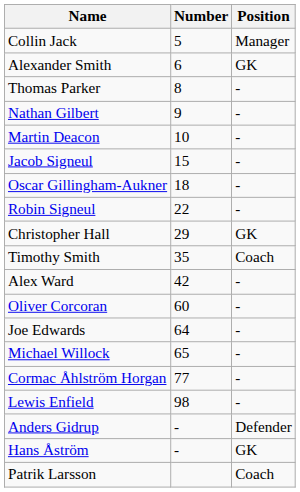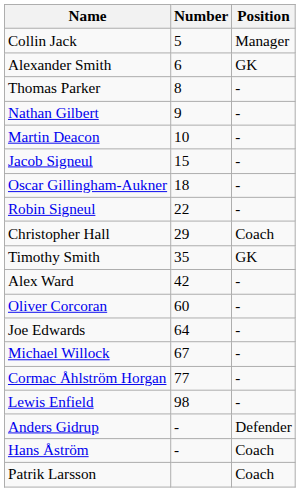Christopher Hall | Position: GK -> Coach
Timothy Smith | Position: Coach -> GK
Michael Willock | Number: 65 -> 67
Hans Åström | Position: GK -> Coach
